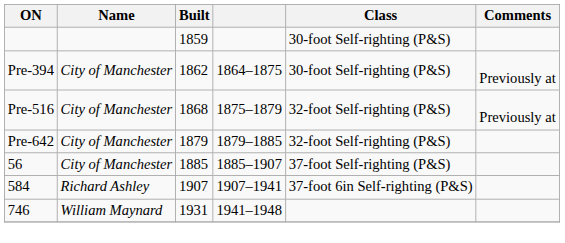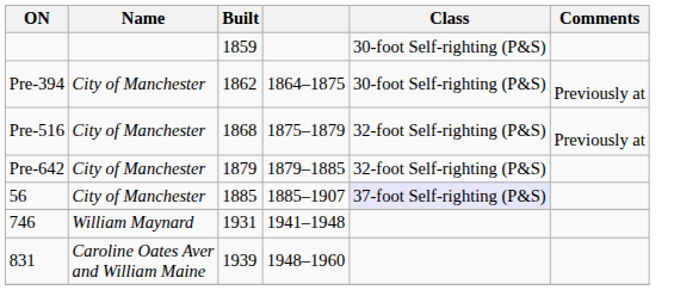56 | Class: no background -> lavender background
- row: 584 | Richard Ashley | 1907 | 1907–1941 | 37-foot 6in Self-righting (P&S)
+ row: 831 | Caroline Oates Aver and William Maine | 1939 | 1948–1960
